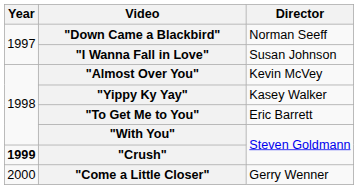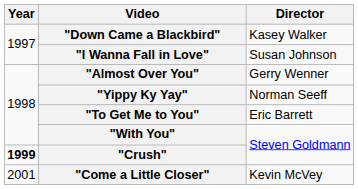"Down Came a Blackbird" | Director: Norman Seeff -> Kasey Walker
"Almost Over You" | Director: Kevin McVey -> Gerry Wenner
"Yippy Ky Yay" | Director: Kasey Walker -> Norman Seeff
"Come a Little Closer" | Year: 2000 -> 2001
"Come a Little Closer" | Director: Gerry Wenner -> Kevin McVey
